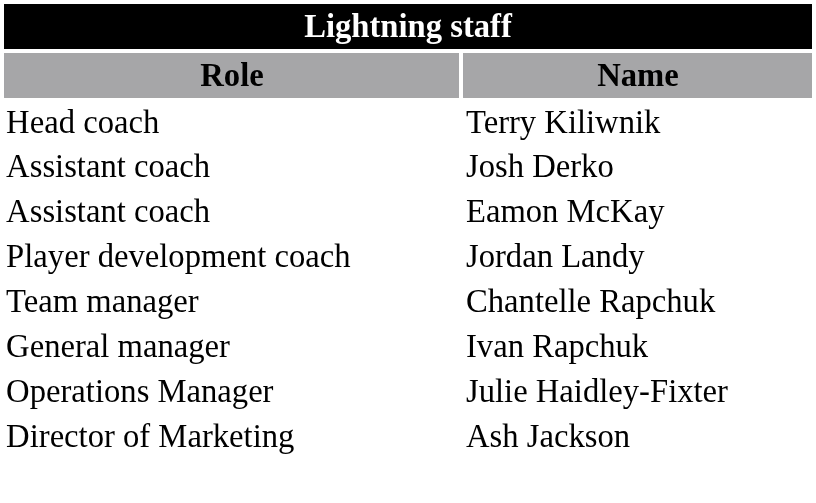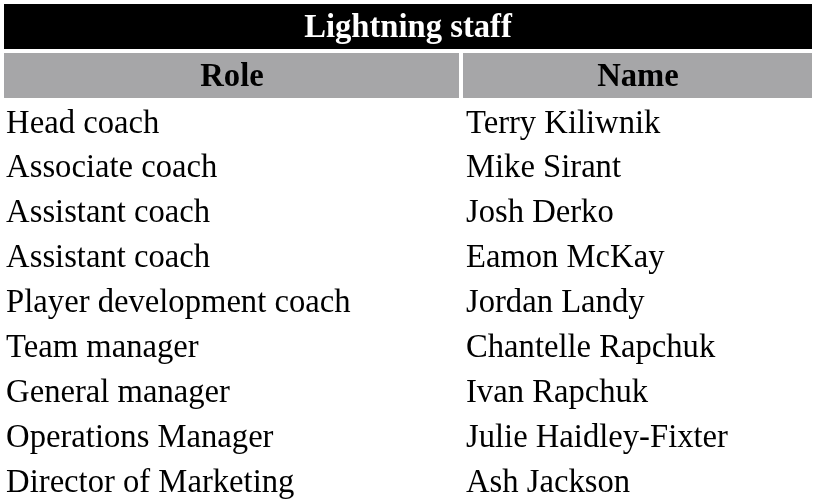+ row: Associate coach | Mike Sirant
